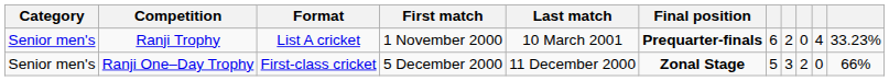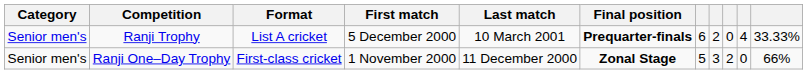Ranji Trophy | First match: 1 November 2000 -> 5 December 2000
Ranji Trophy | column 11: 33.23% -> 33.33%
Ranji One–Day Trophy | First match: 5 December 2000 -> 1 November 2000
